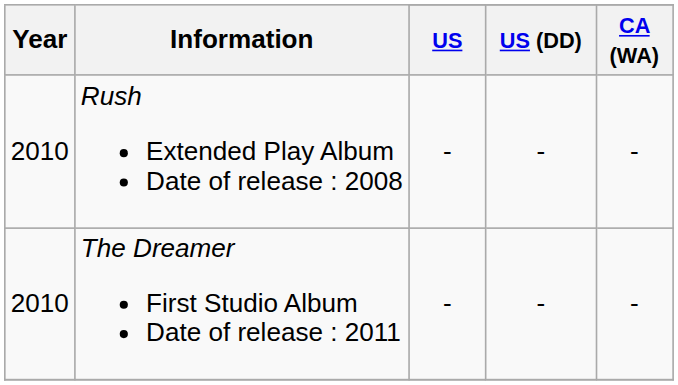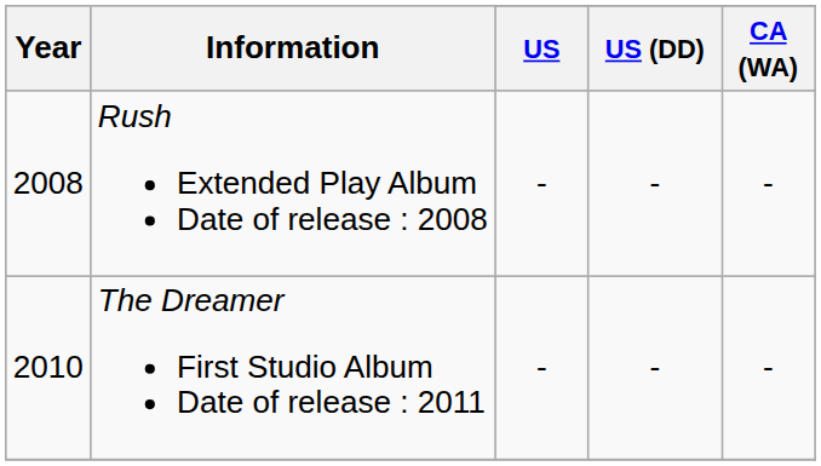Rush Extended Play Album Date of release : 2008 | Year: 2010 -> 2008
